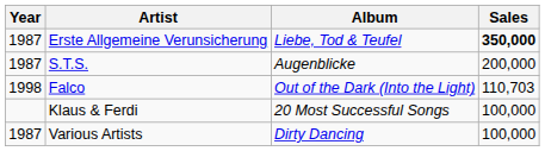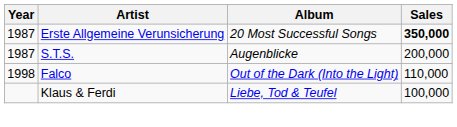Erste Allgemeine Verunsicherung | Album: Liebe, Tod & Teufel -> 20 Most Successful Songs
Falco | Sales: 110,703 -> 110,000
Klaus & Ferdi | Album: 20 Most Successful Songs -> Liebe, Tod & Teufel
- row: 1987 | Various Artists | Dirty Dancing | 100,000
